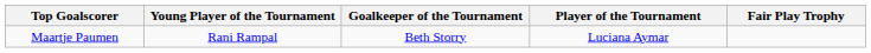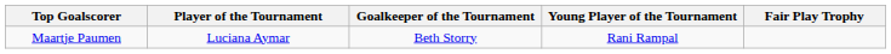columns swapped: Player of the Tournament <-> Young Player of the Tournament
